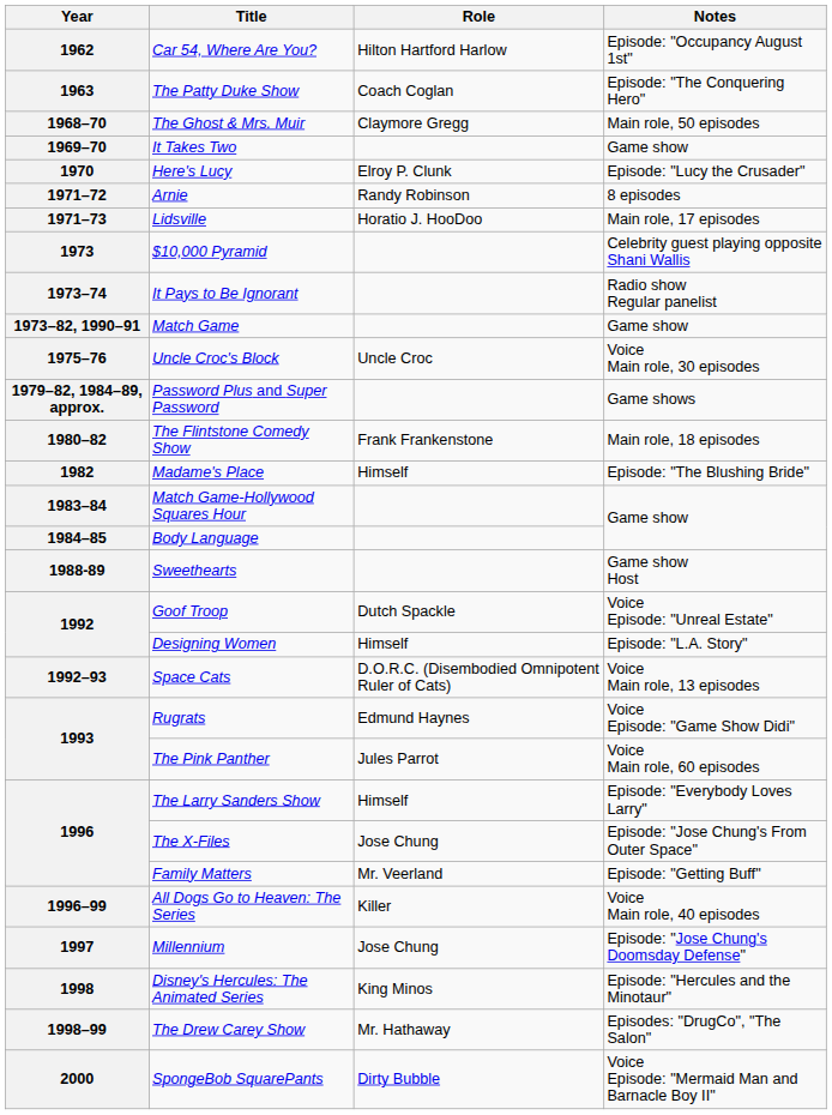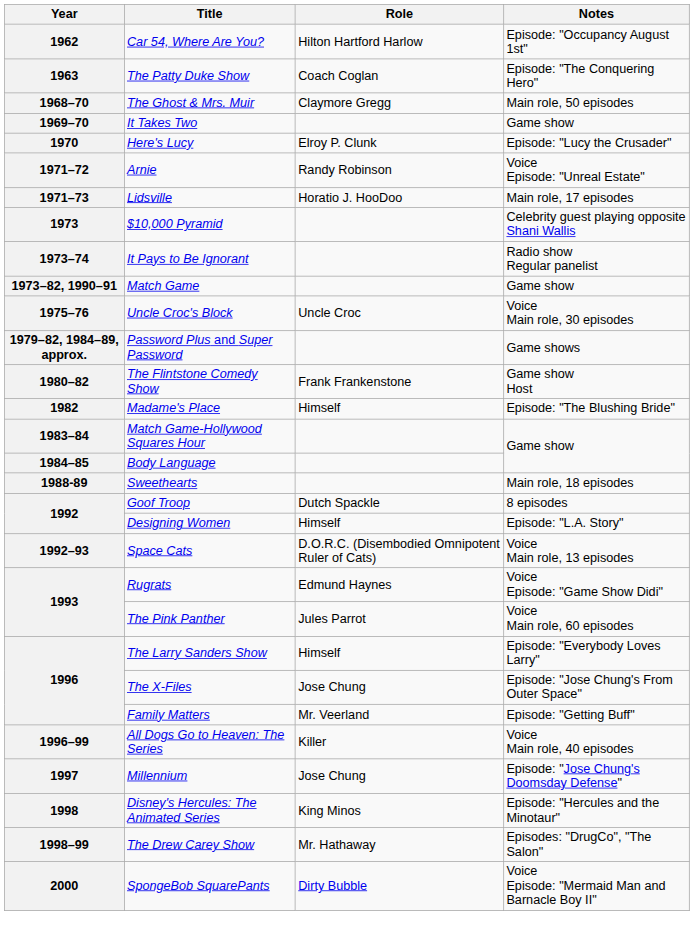Arnie | Notes: 8 episodes -> Voice Episode: "Unreal Estate"
The Flintstone Comedy Show | Notes: Main role, 18 episodes -> Game show Host
Sweethearts | Notes: Game show Host -> Main role, 18 episodes
Goof Troop | Notes: Voice Episode: "Unreal Estate" -> 8 episodes
